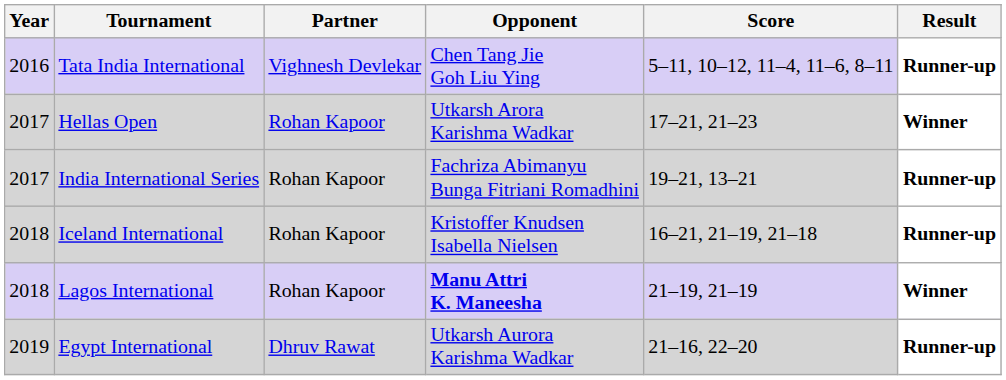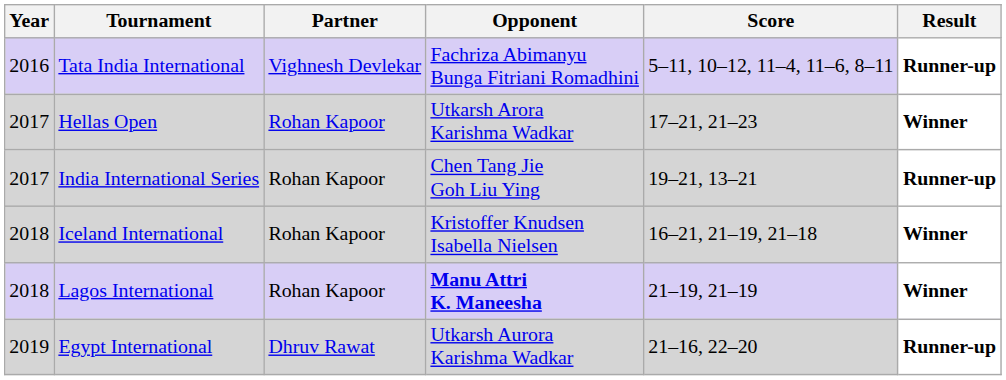Tata India International | Opponent: Chen Tang Jie Goh Liu Ying -> Fachriza Abimanyu Bunga Fitriani Romadhini
India International Series | Opponent: Fachriza Abimanyu Bunga Fitriani Romadhini -> Chen Tang Jie Goh Liu Ying
Iceland International | Result: Runner-up -> Winner
